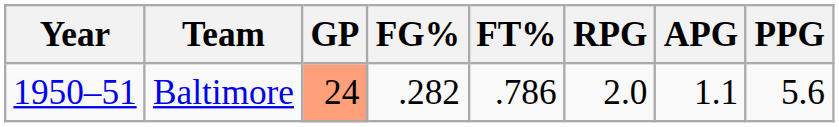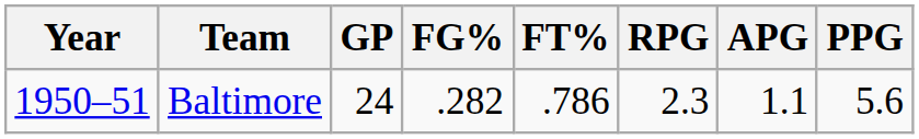Baltimore | GP: lightsalmon background -> no background
Baltimore | RPG: 2.0 -> 2.3
